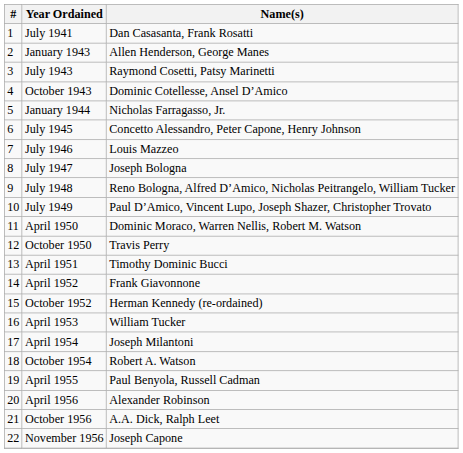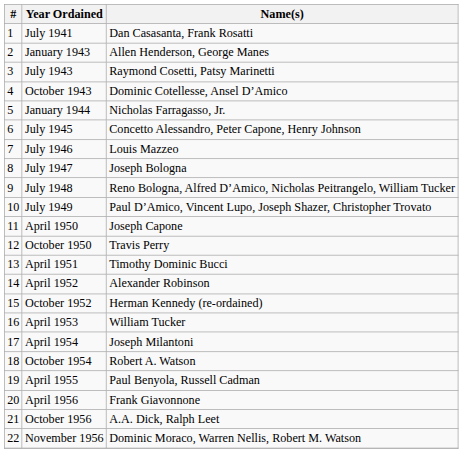April 1950 | Name(s): Dominic Moraco, Warren Nellis, Robert M. Watson -> Joseph Capone
April 1952 | Name(s): Frank Giavonnone -> Alexander Robinson
April 1956 | Name(s): Alexander Robinson -> Frank Giavonnone
November 1956 | Name(s): Joseph Capone -> Dominic Moraco, Warren Nellis, Robert M. Watson
